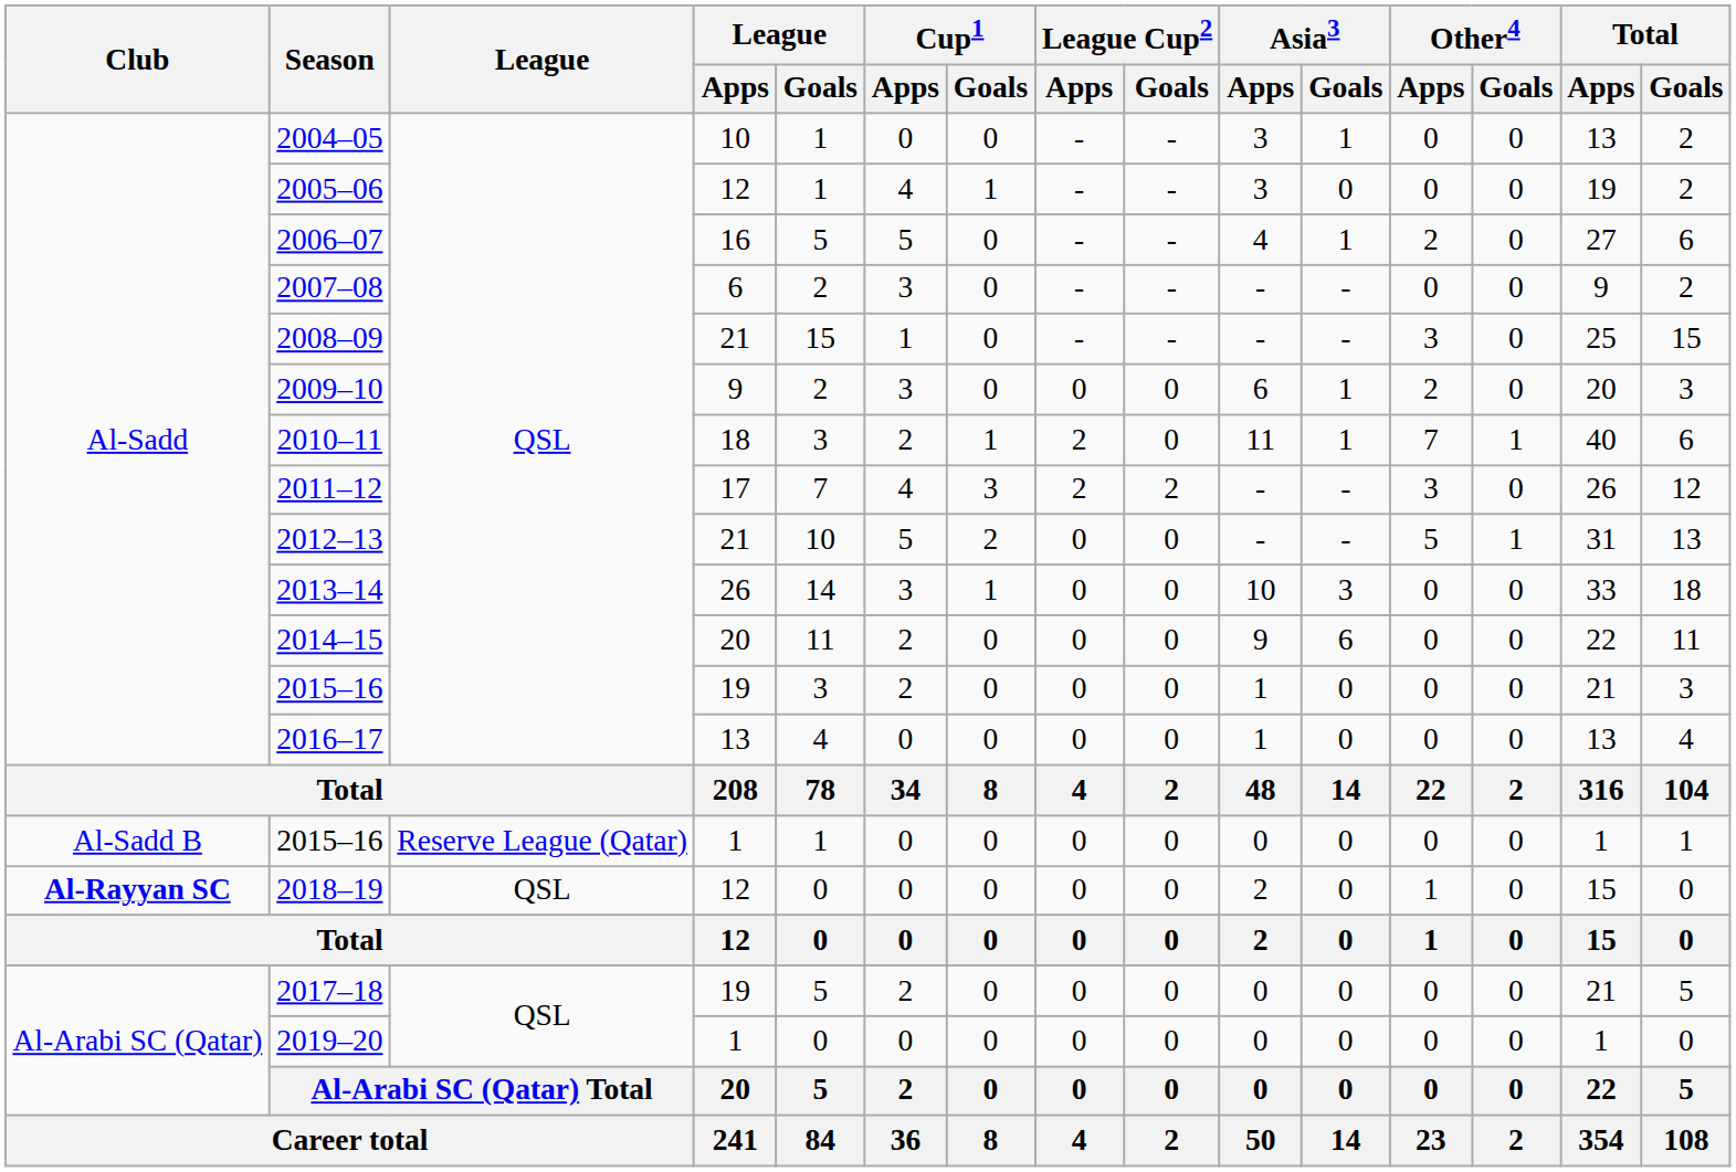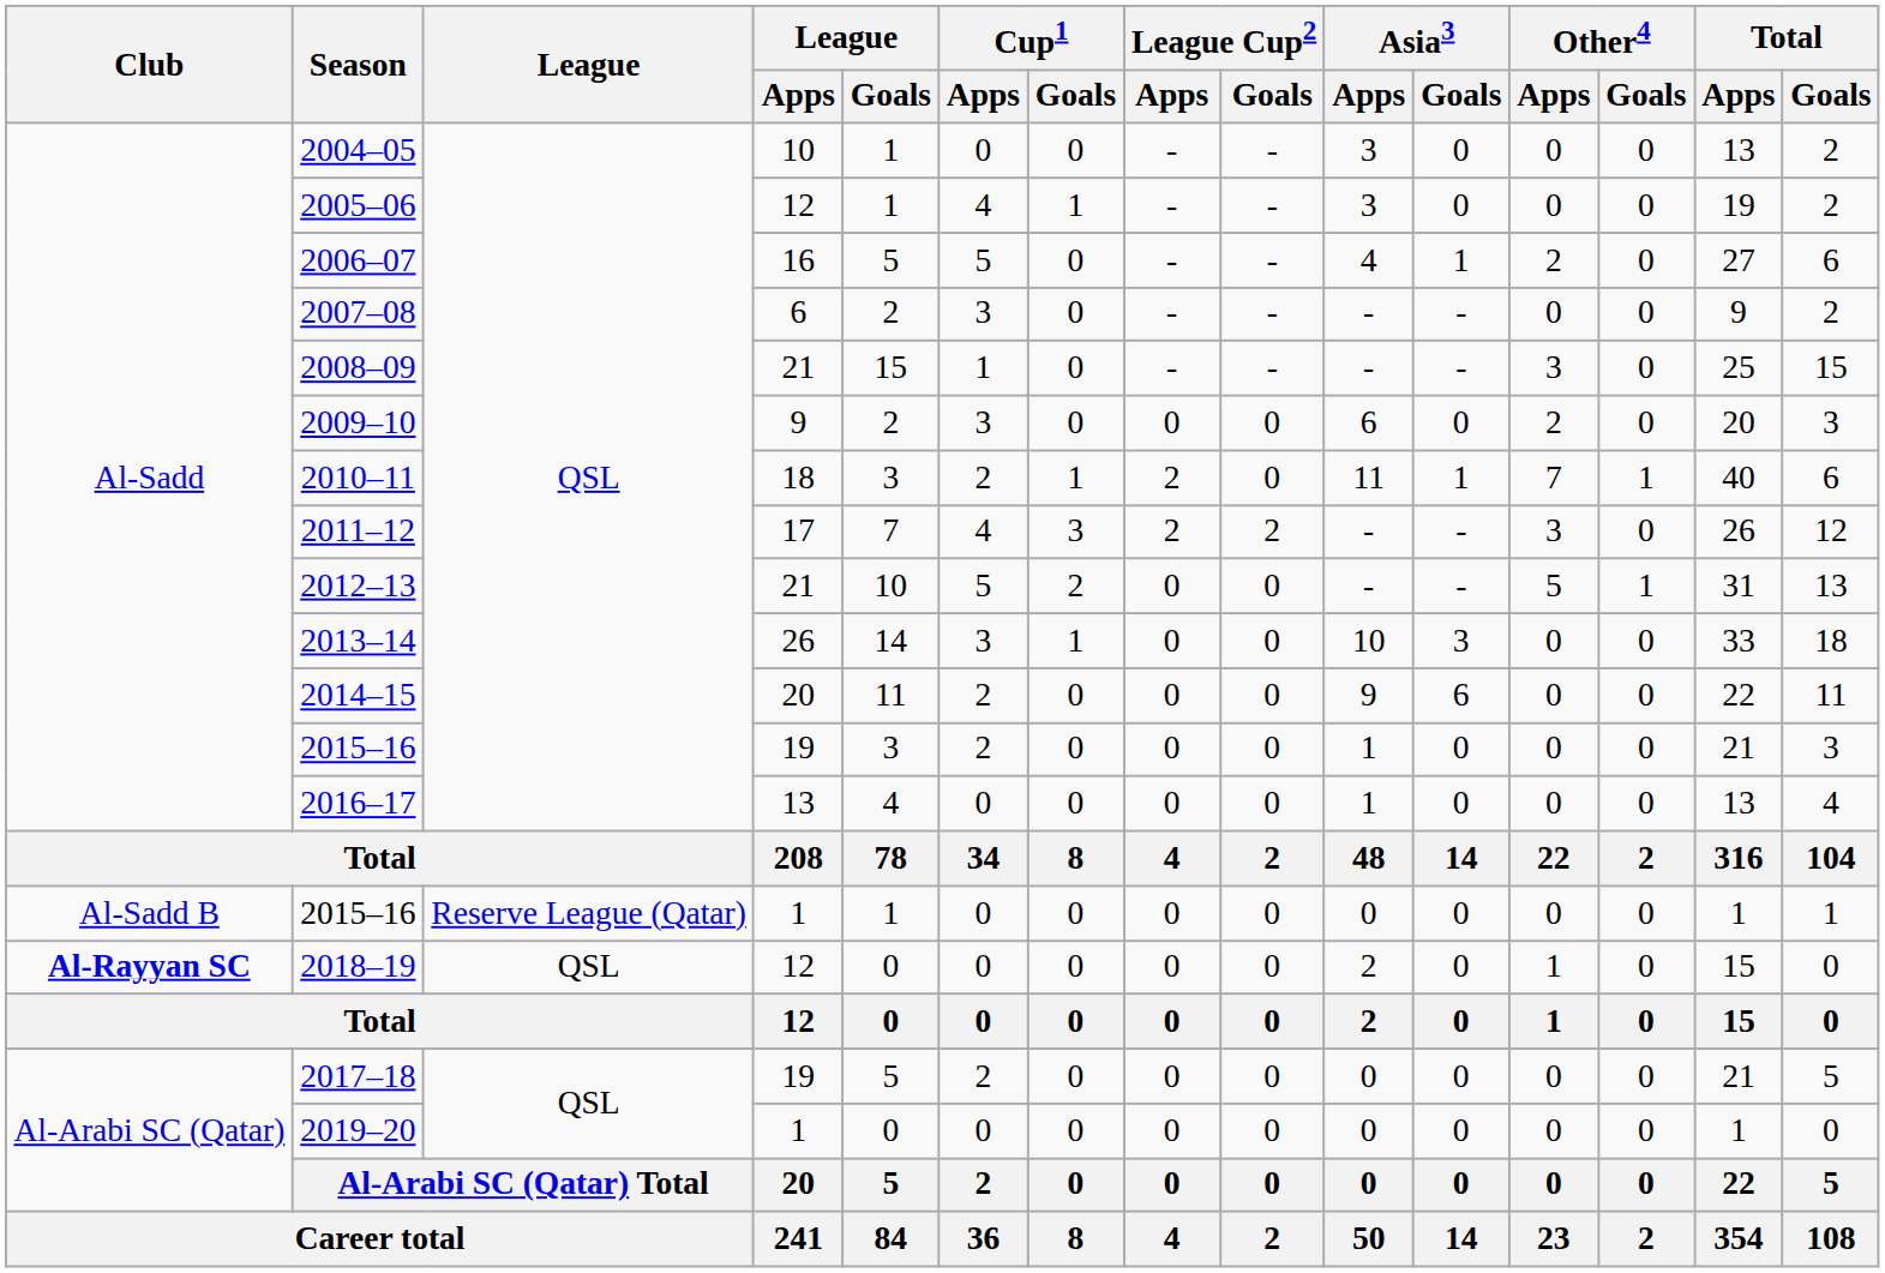2004–05 | Asia3 / Goals: 1 -> 0
2009–10 | Asia3 / Goals: 1 -> 0
